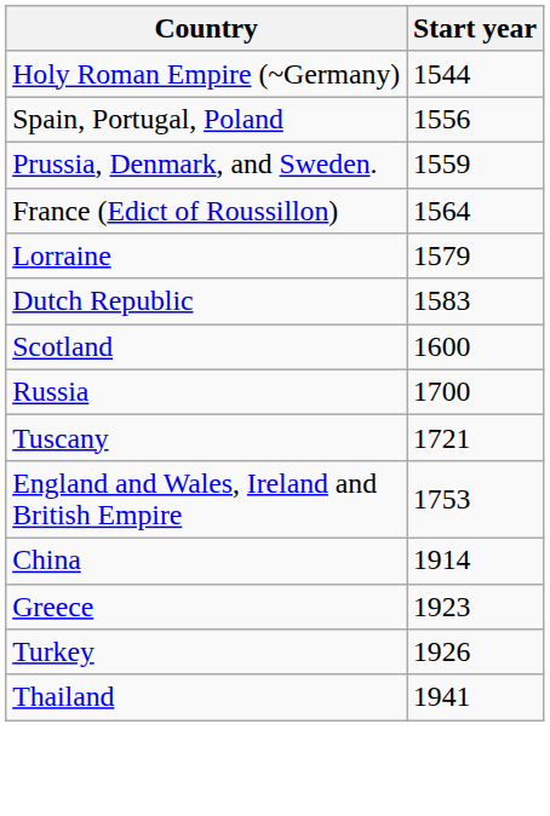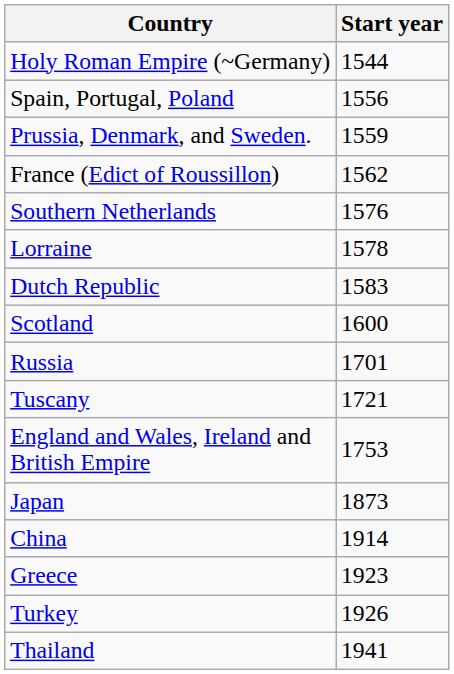France (Edict of Roussillon) | Start year: 1564 -> 1562
+ row: Southern Netherlands | 1576
Lorraine | Start year: 1579 -> 1578
Russia | Start year: 1700 -> 1701
+ row: Japan | 1873
